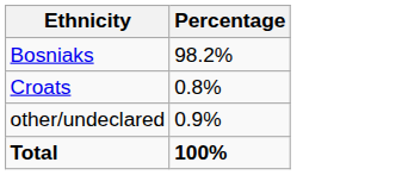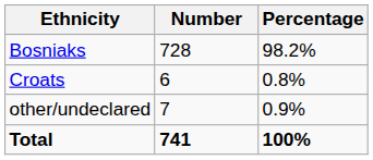+ column: Number | 728 | 6 | 7 | 741
